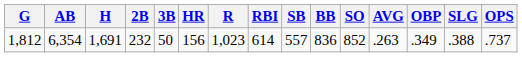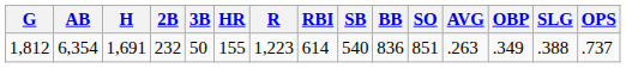1,812 | HR: 156 -> 155
1,812 | R: 1,023 -> 1,223
1,812 | SB: 557 -> 540
1,812 | SO: 852 -> 851
